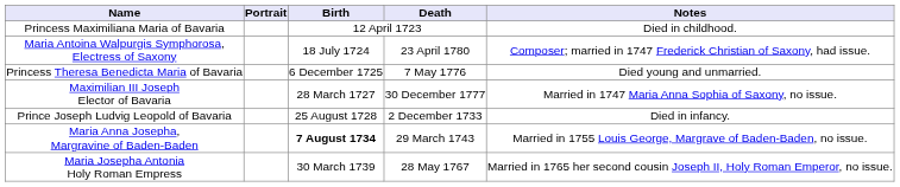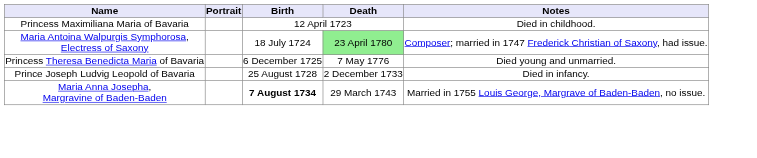Maria Antoina Walpurgis Symphorosa, Electress of Saxony | Death: no background -> lightgreen background
- row: Maximilian III Joseph Elector of Bavaria | 28 March 1727 | 30 December 1777 | Married in 1747 Maria Anna Sophia of Saxony, no issue.
- row: Maria Josepha Antonia Holy Roman Empress | 30 March 1739 | 28 May 1767 | Married in 1765 her second cousin Joseph II, Holy Roman Emperor, no issue.
